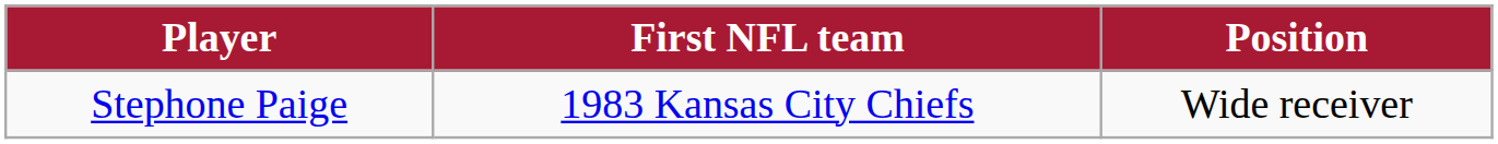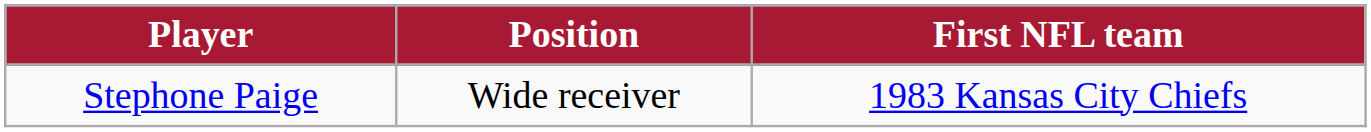columns swapped: Position <-> First NFL team
